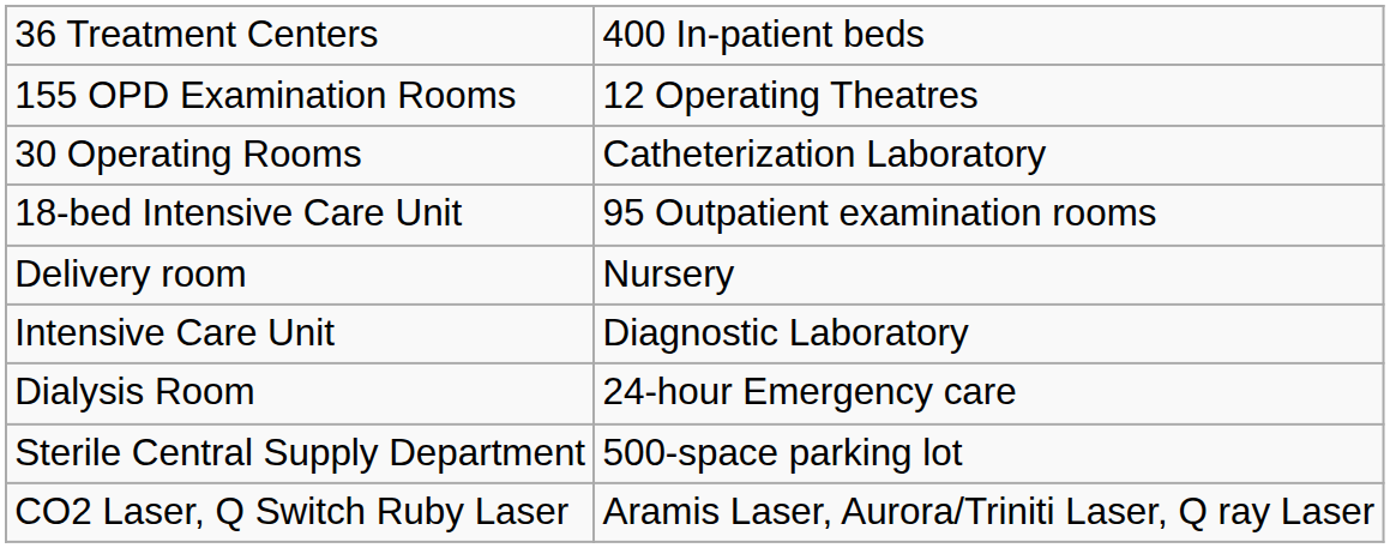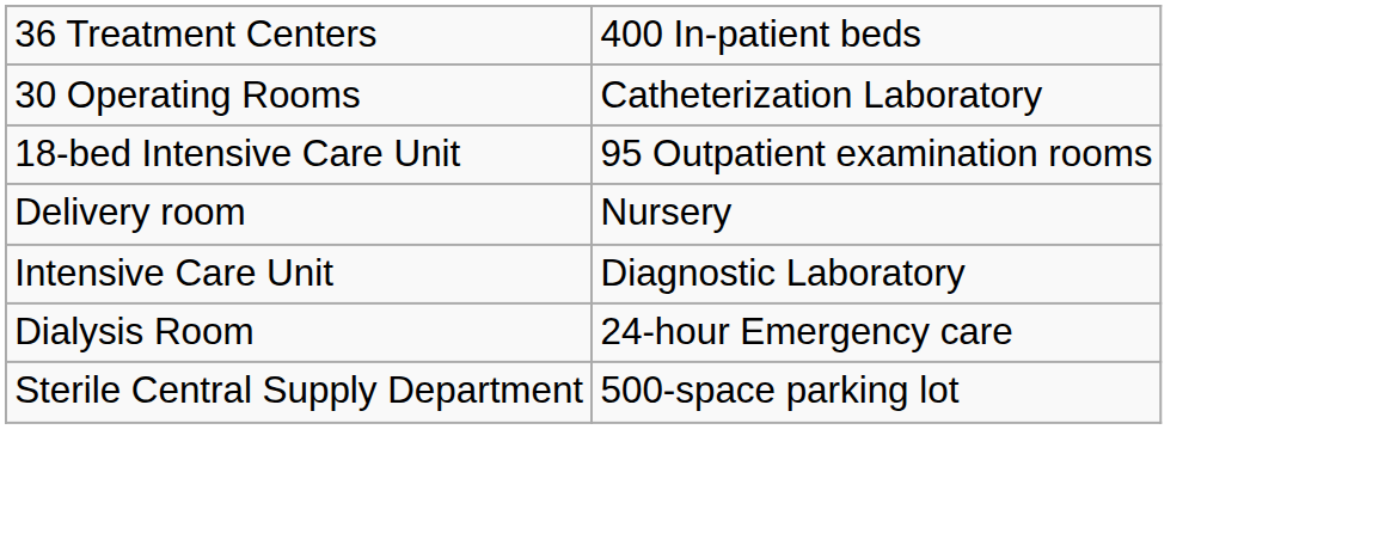- row: 155 OPD Examination Rooms | 12 Operating Theatres
- row: CO2 Laser, Q Switch Ruby Laser | Aramis Laser, Aurora/Triniti Laser, Q ray Laser
